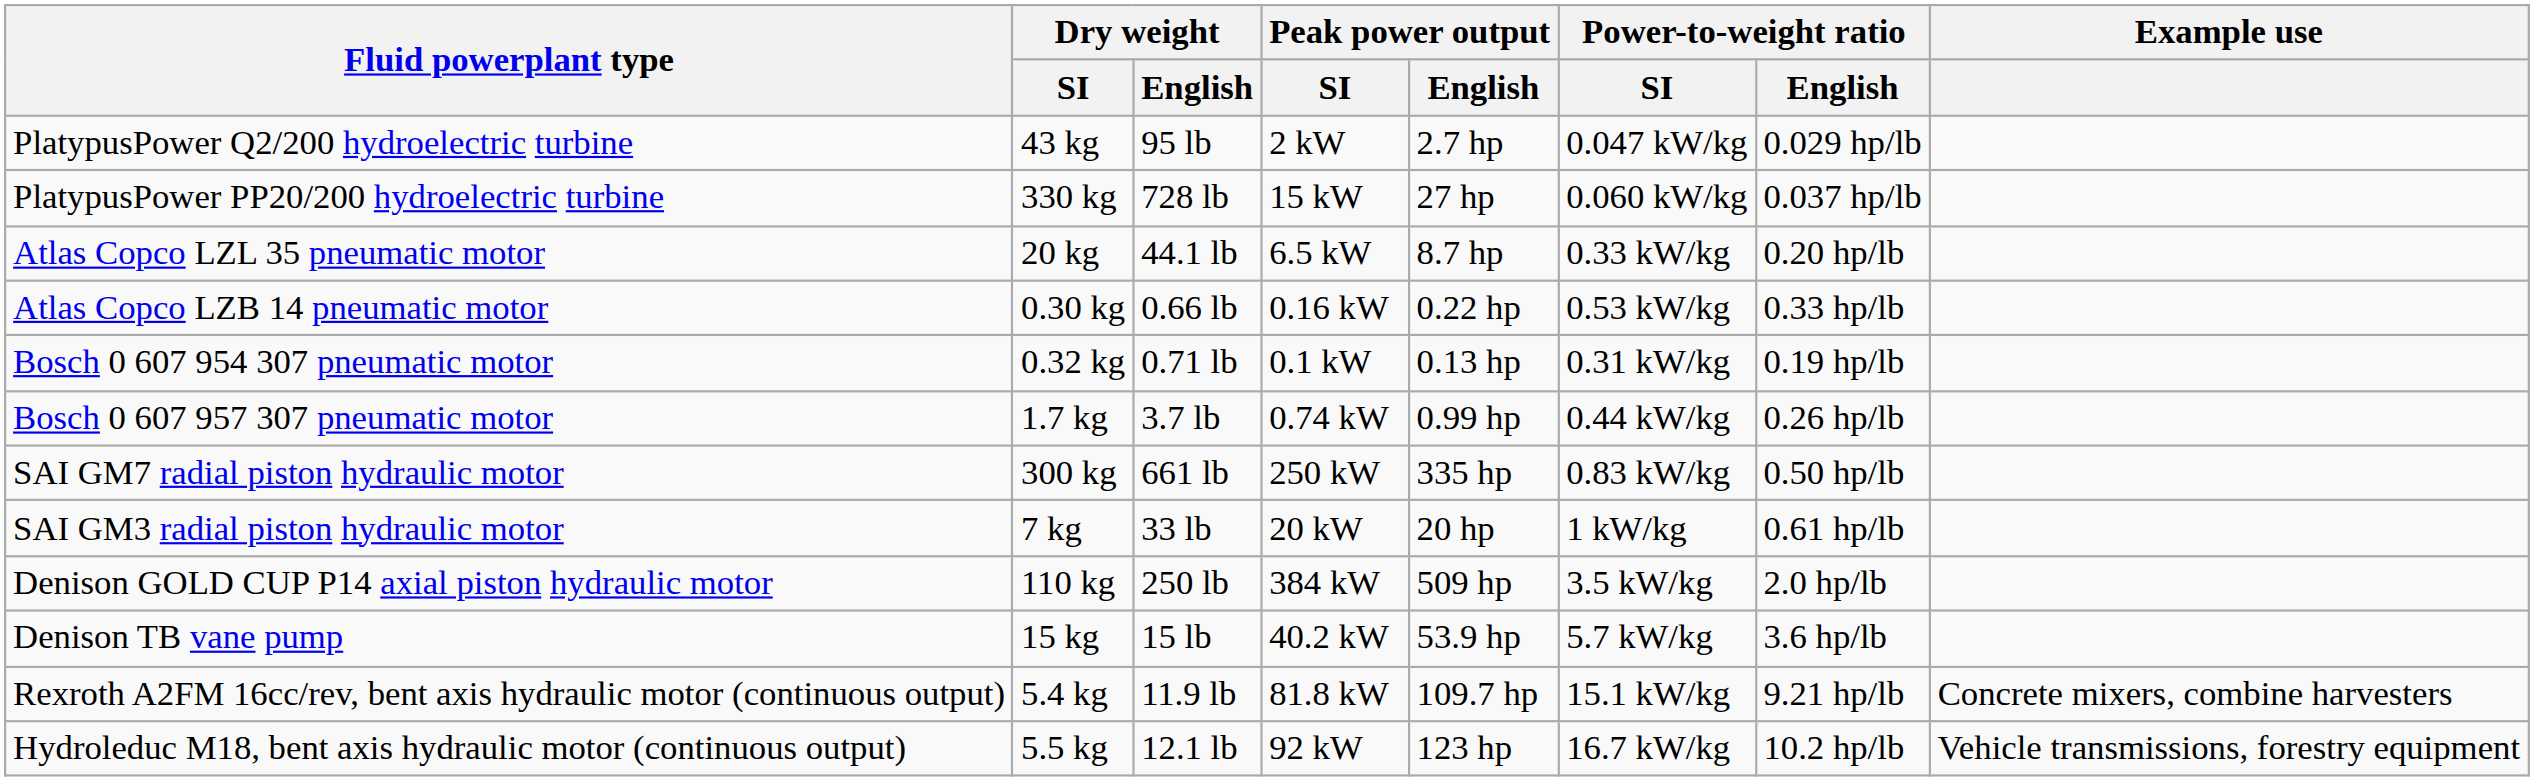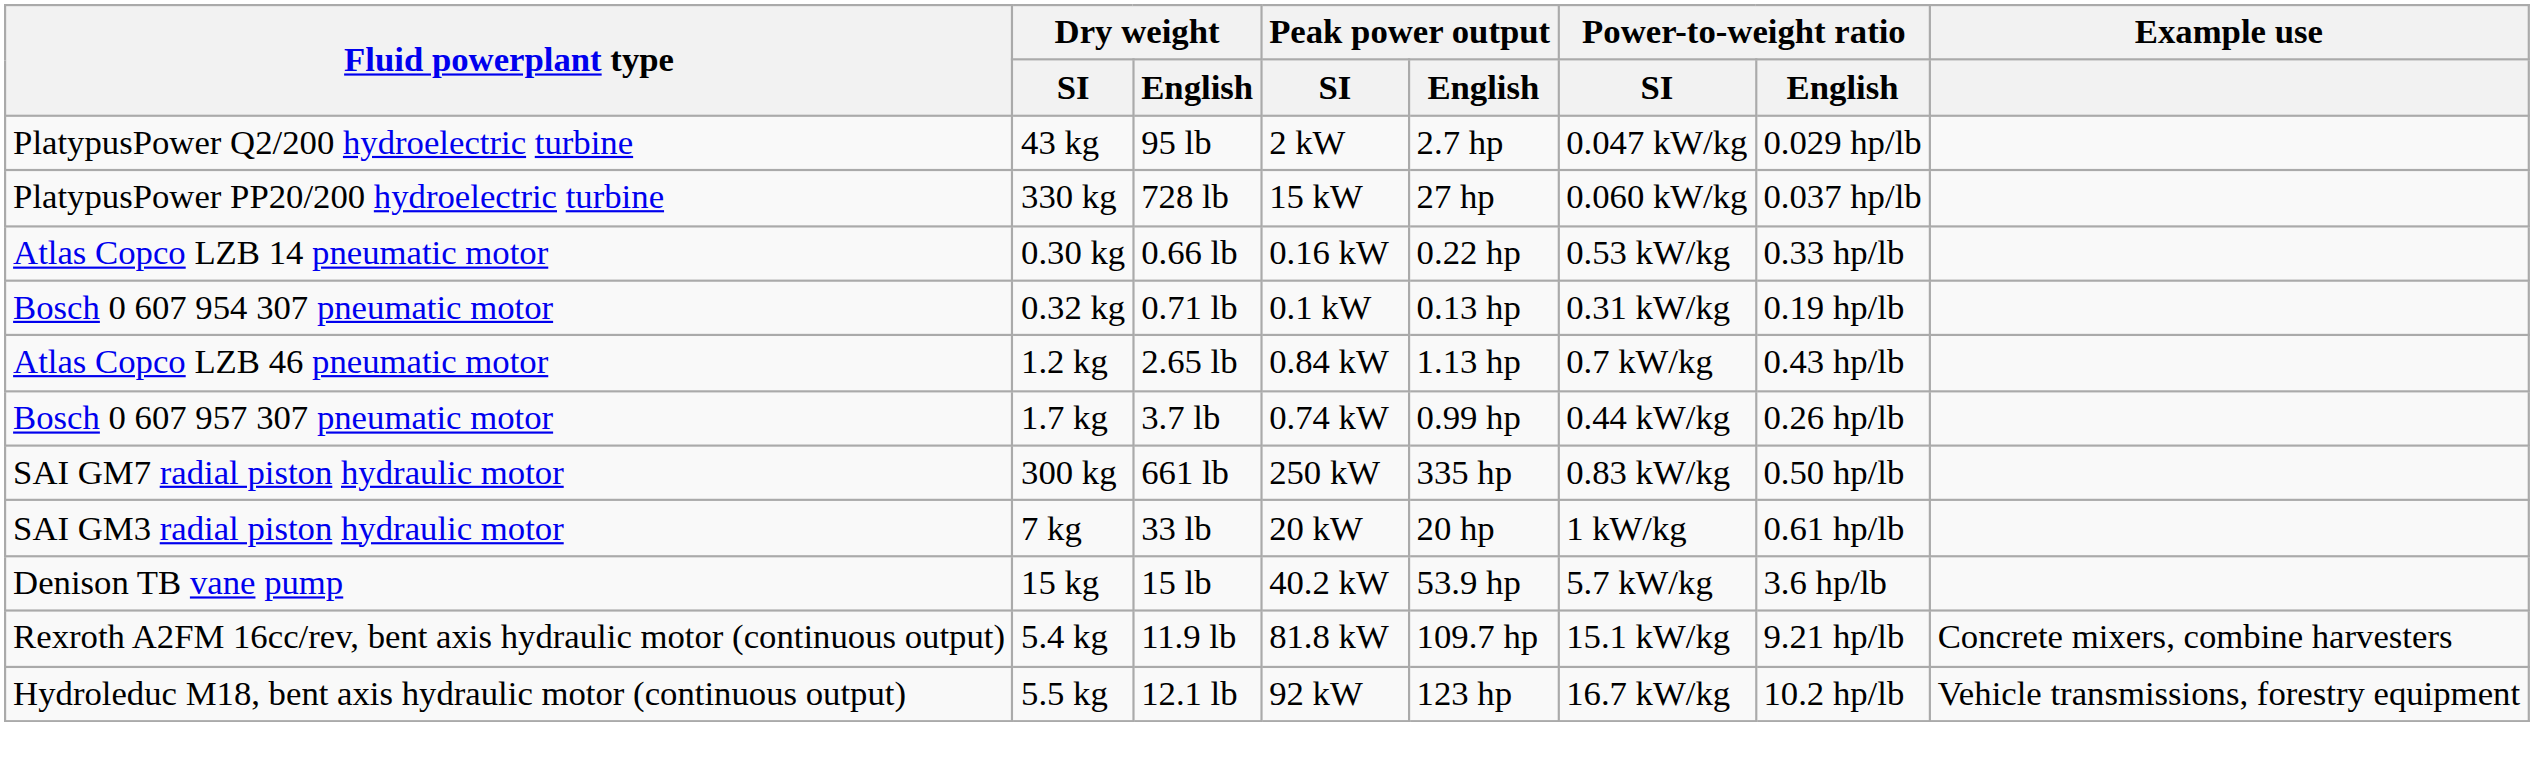- row: Atlas Copco LZL 35 pneumatic motor | 20 kg | 44.1 lb | 6.5 kW | 8.7 hp | 0.33 kW/kg | 0.20 hp/lb
+ row: Atlas Copco LZB 46 pneumatic motor | 1.2 kg | 2.65 lb | 0.84 kW | 1.13 hp | 0.7 kW/kg | 0.43 hp/lb
- row: Denison GOLD CUP P14 axial piston hydraulic motor | 110 kg | 250 lb | 384 kW | 509 hp | 3.5 kW/kg | 2.0 hp/lb
